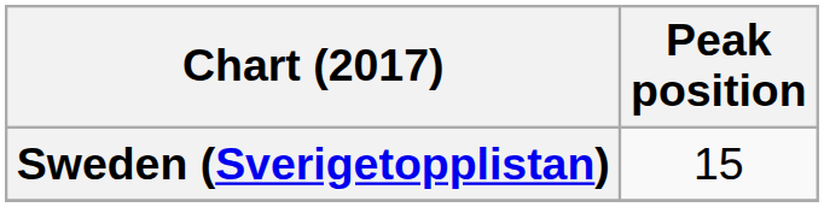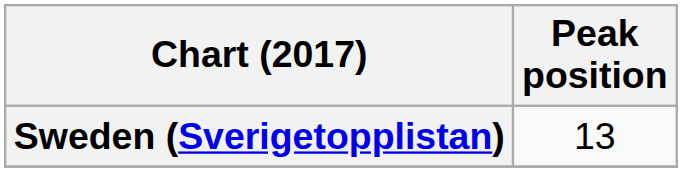Sweden (Sverigetopplistan) | Peak position: 15 -> 13
